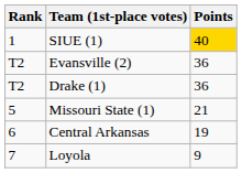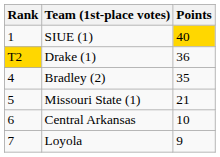- row: T2 | Evansville (2) | 36
Drake (1) | Rank: no background -> gold background
+ row: 4 | Bradley (2) | 35
Central Arkansas | Points: 19 -> 10
